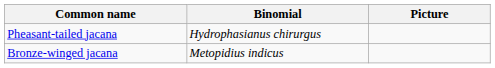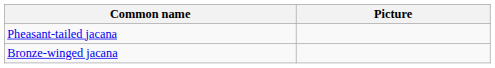- column: Binomial | Hydrophasianus chirurgus | Metopidius indicus
